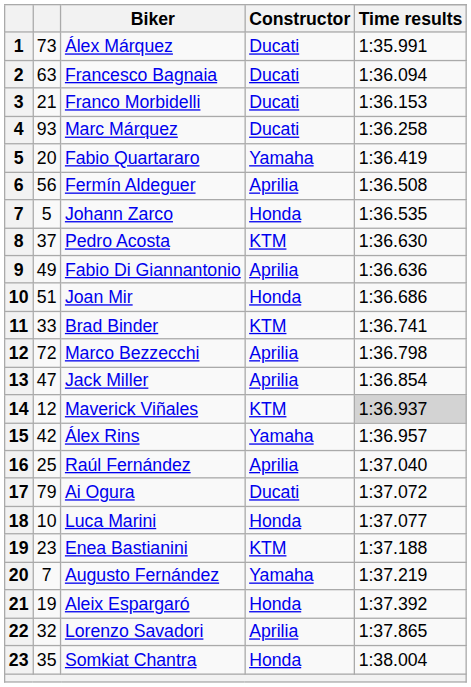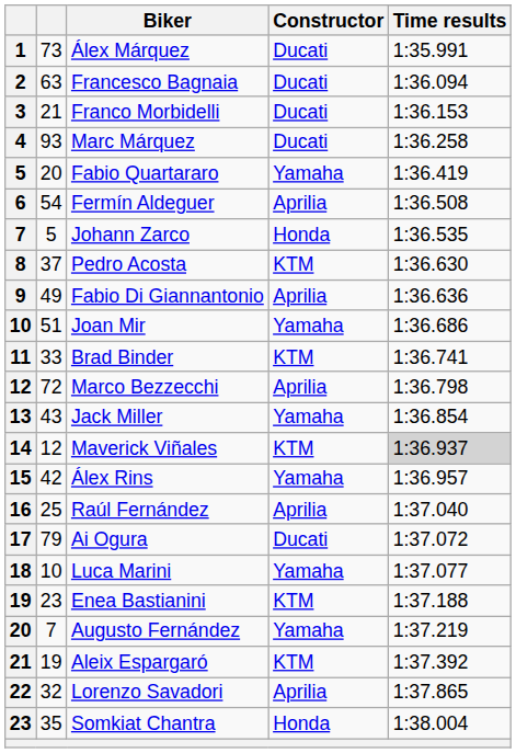Fermín Aldeguer | column 2: 56 -> 54
Joan Mir | Constructor: Honda -> Yamaha
Jack Miller | column 2: 47 -> 43
Jack Miller | Constructor: Aprilia -> Yamaha
Luca Marini | Constructor: Honda -> Yamaha
Aleix Espargaró | Constructor: Honda -> KTM
